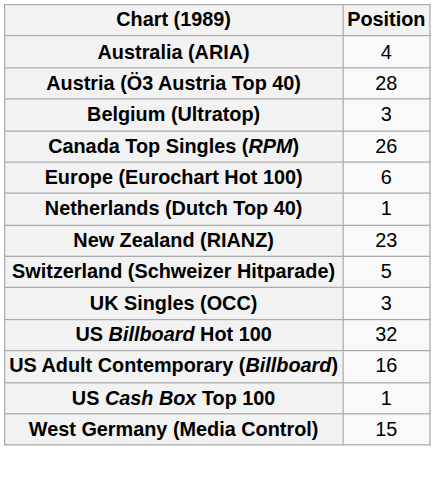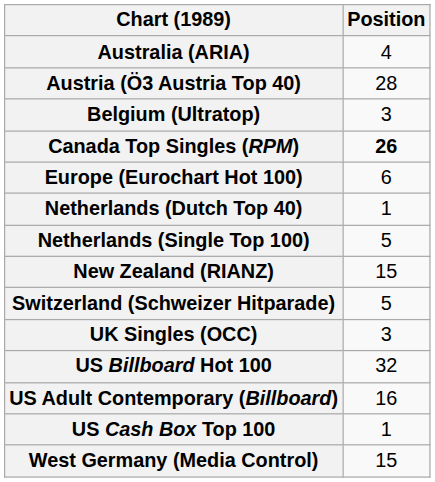Canada Top Singles (RPM) | Position: normal -> bold
+ row: Netherlands (Single Top 100) | 5
New Zealand (RIANZ) | Position: 23 -> 15
